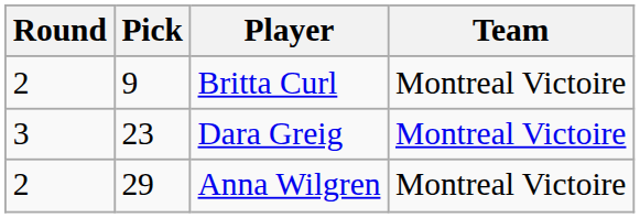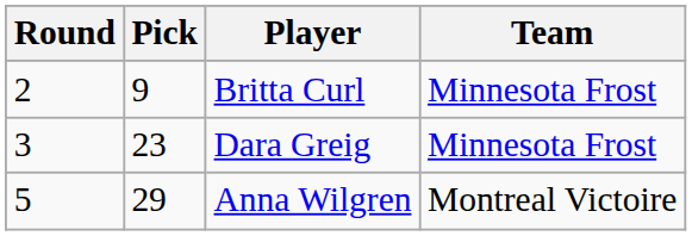Britta Curl | Team: Montreal Victoire -> Minnesota Frost
Dara Greig | Team: Montreal Victoire -> Minnesota Frost
Anna Wilgren | Round: 2 -> 5
